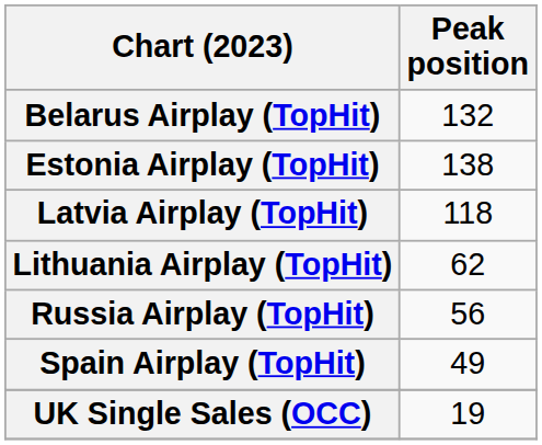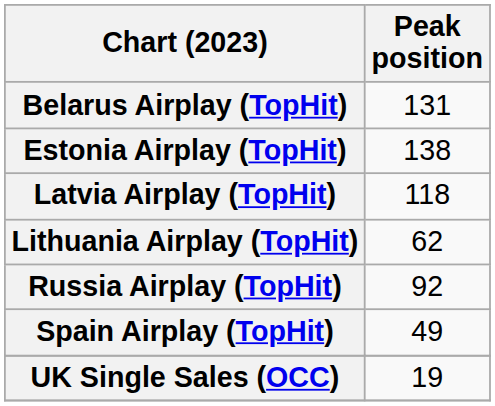Belarus Airplay (TopHit) | Peak position: 132 -> 131
Russia Airplay (TopHit) | Peak position: 56 -> 92
